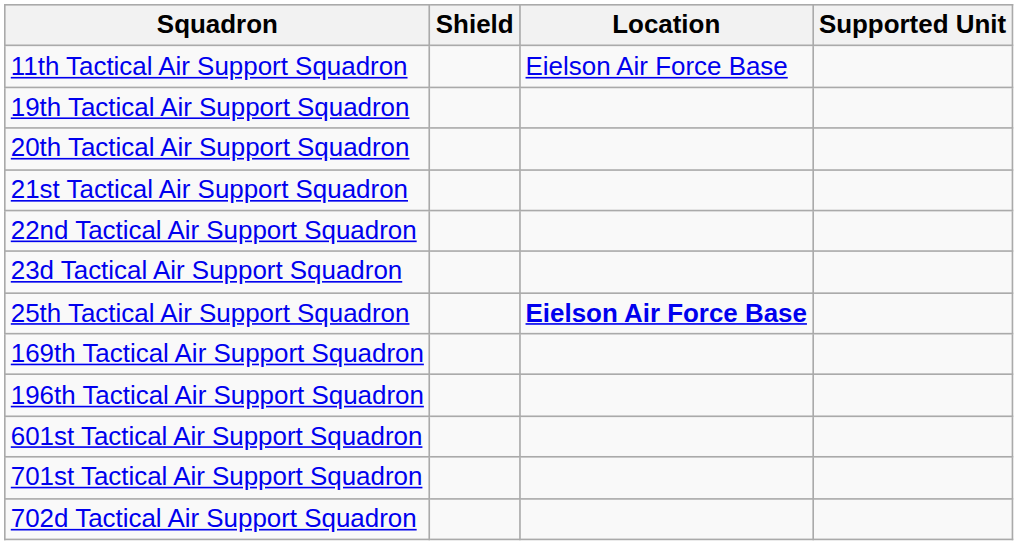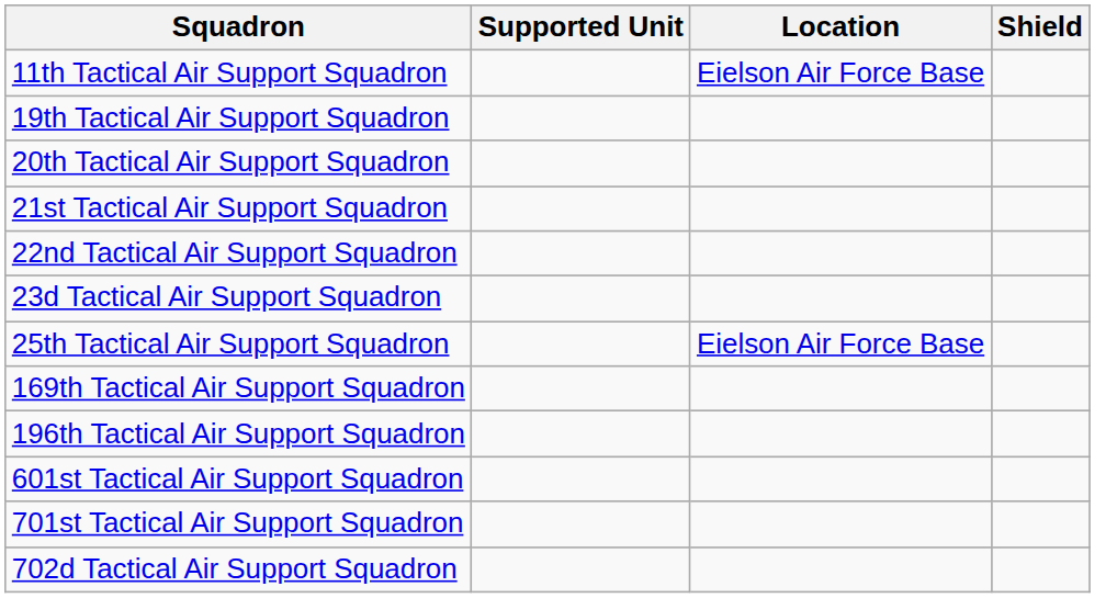columns swapped: Shield <-> Supported Unit
25th Tactical Air Support Squadron | Location: bold -> normal
